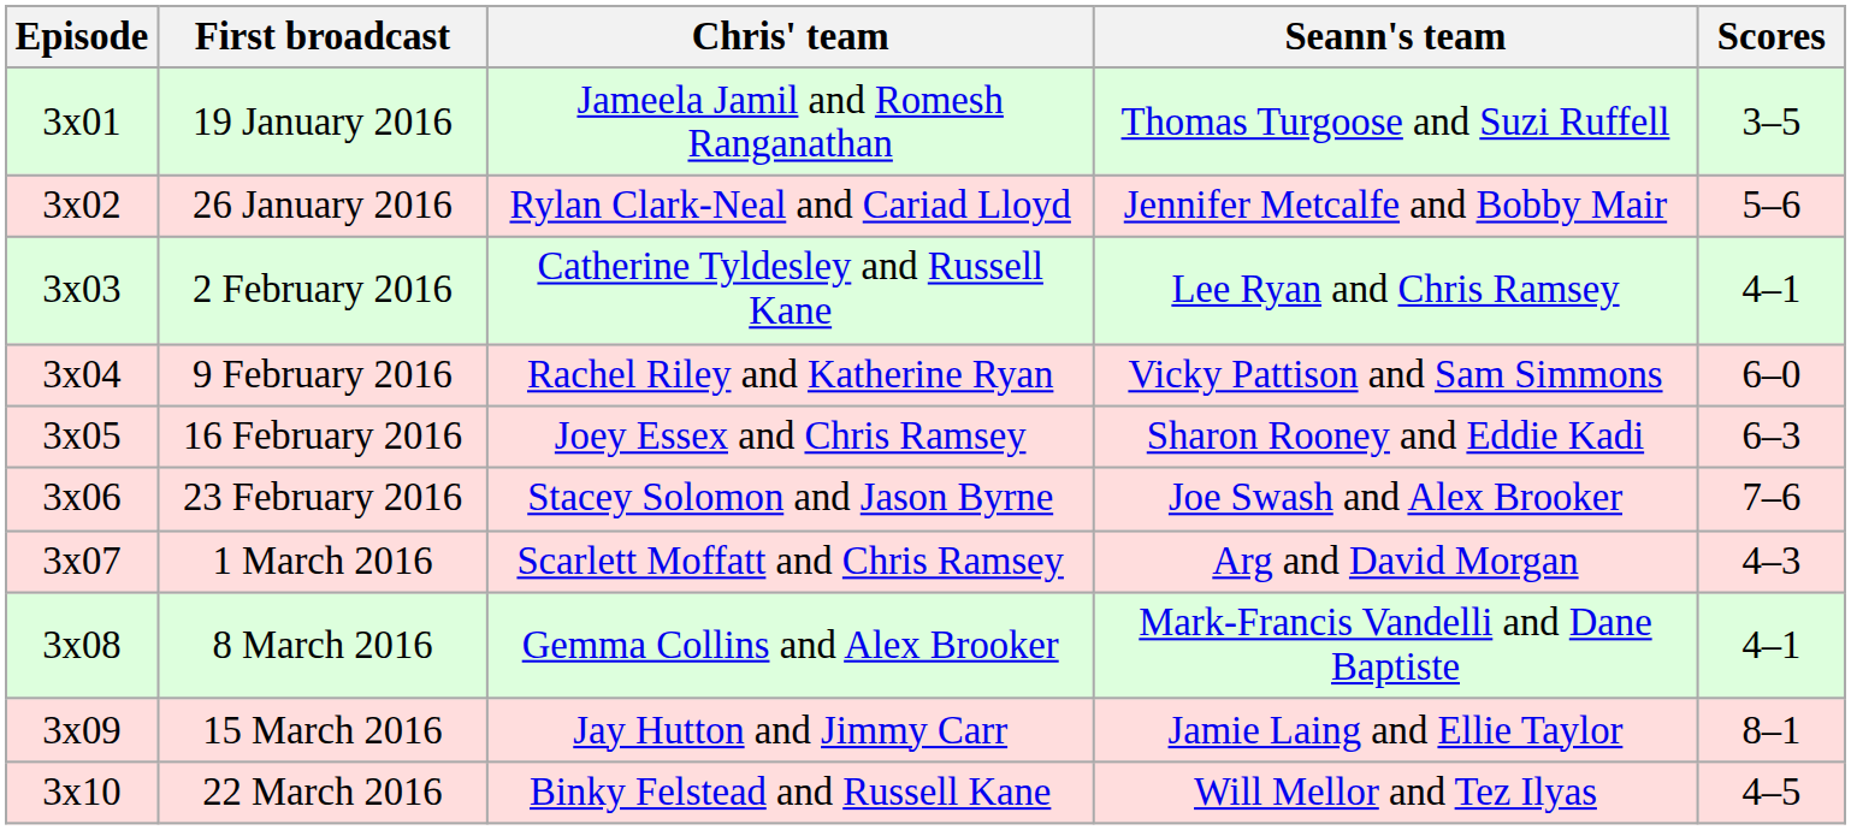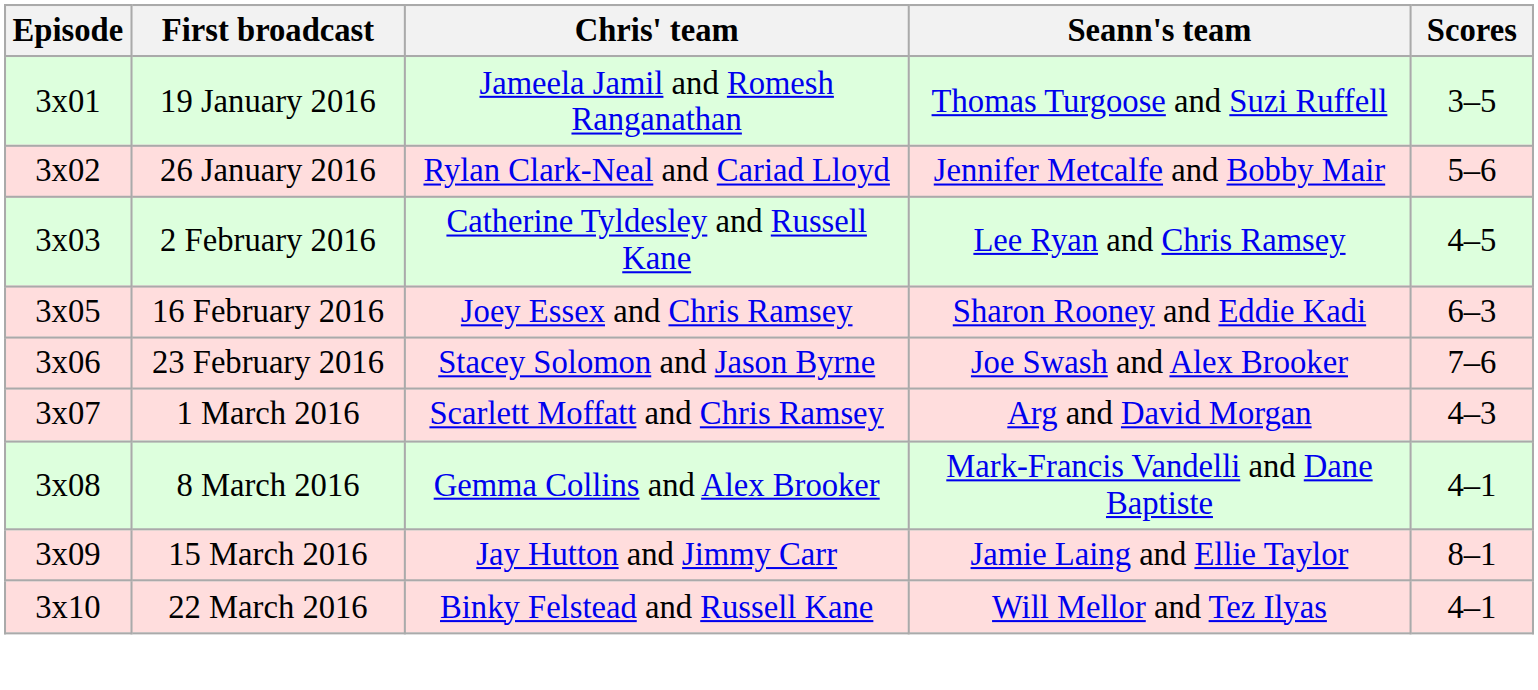2 February 2016 | Scores: 4–1 -> 4–5
- row: 3x04 | 9 February 2016 | Rachel Riley and Katherine Ryan | Vicky Pattison and Sam Simmons | 6–0
22 March 2016 | Scores: 4–5 -> 4–1
